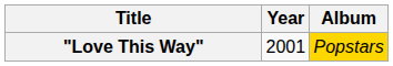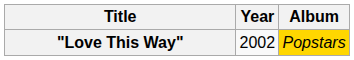"Love This Way" | Year: 2001 -> 2002
